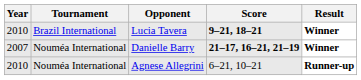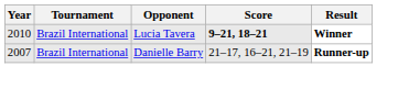Danielle Barry | Tournament: Nouméa International -> Brazil International
Danielle Barry | Score: bold -> normal
Danielle Barry | Result: Winner -> Runner-up
- row: 2010 | Nouméa International | Agnese Allegrini | 6–21, 10–21 | Runner-up
